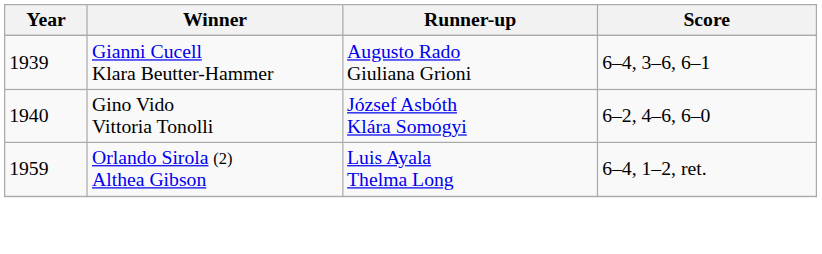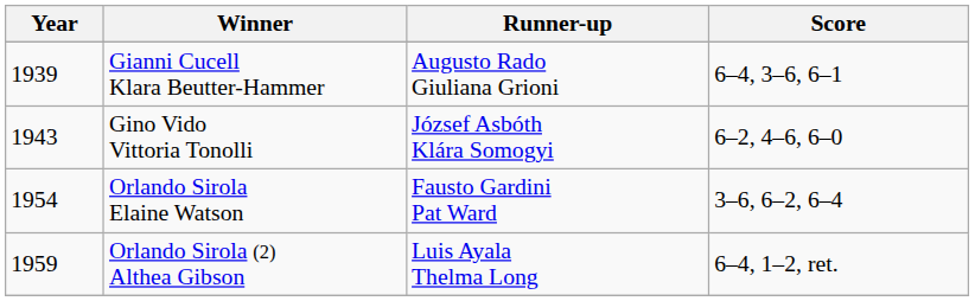Gino Vido Vittoria Tonolli | Year: 1940 -> 1943
+ row: 1954 | Orlando Sirola Elaine Watson | Fausto Gardini Pat Ward | 3–6, 6–2, 6–4
